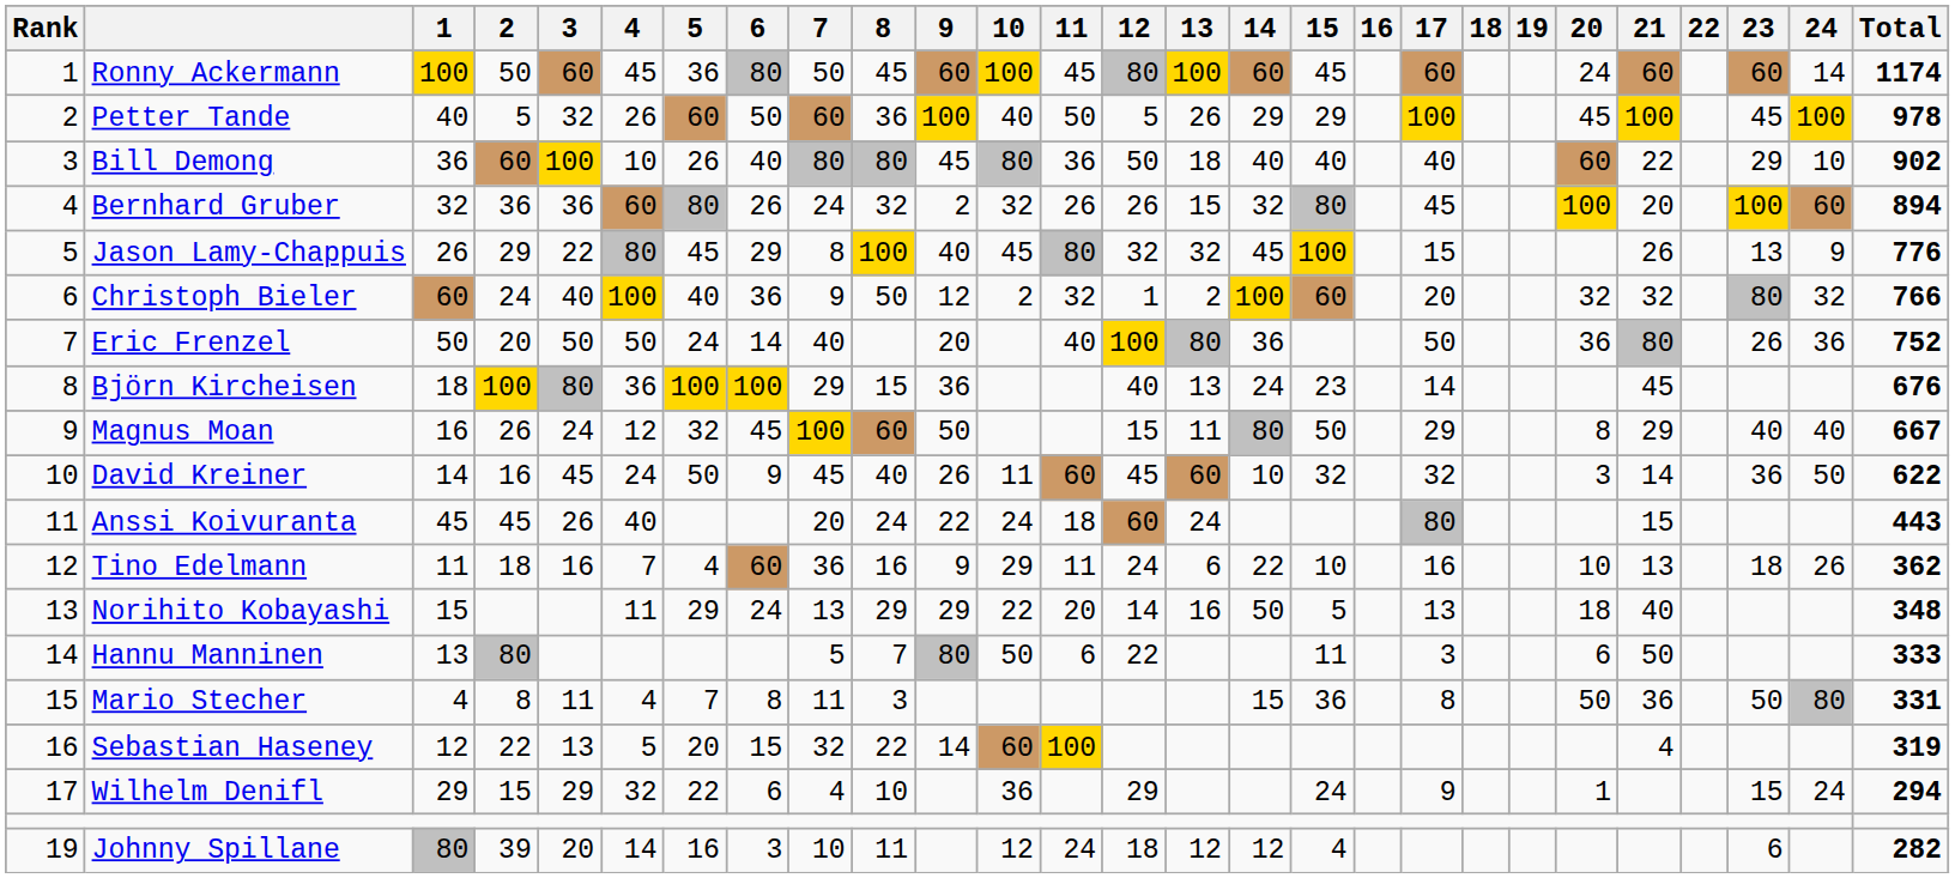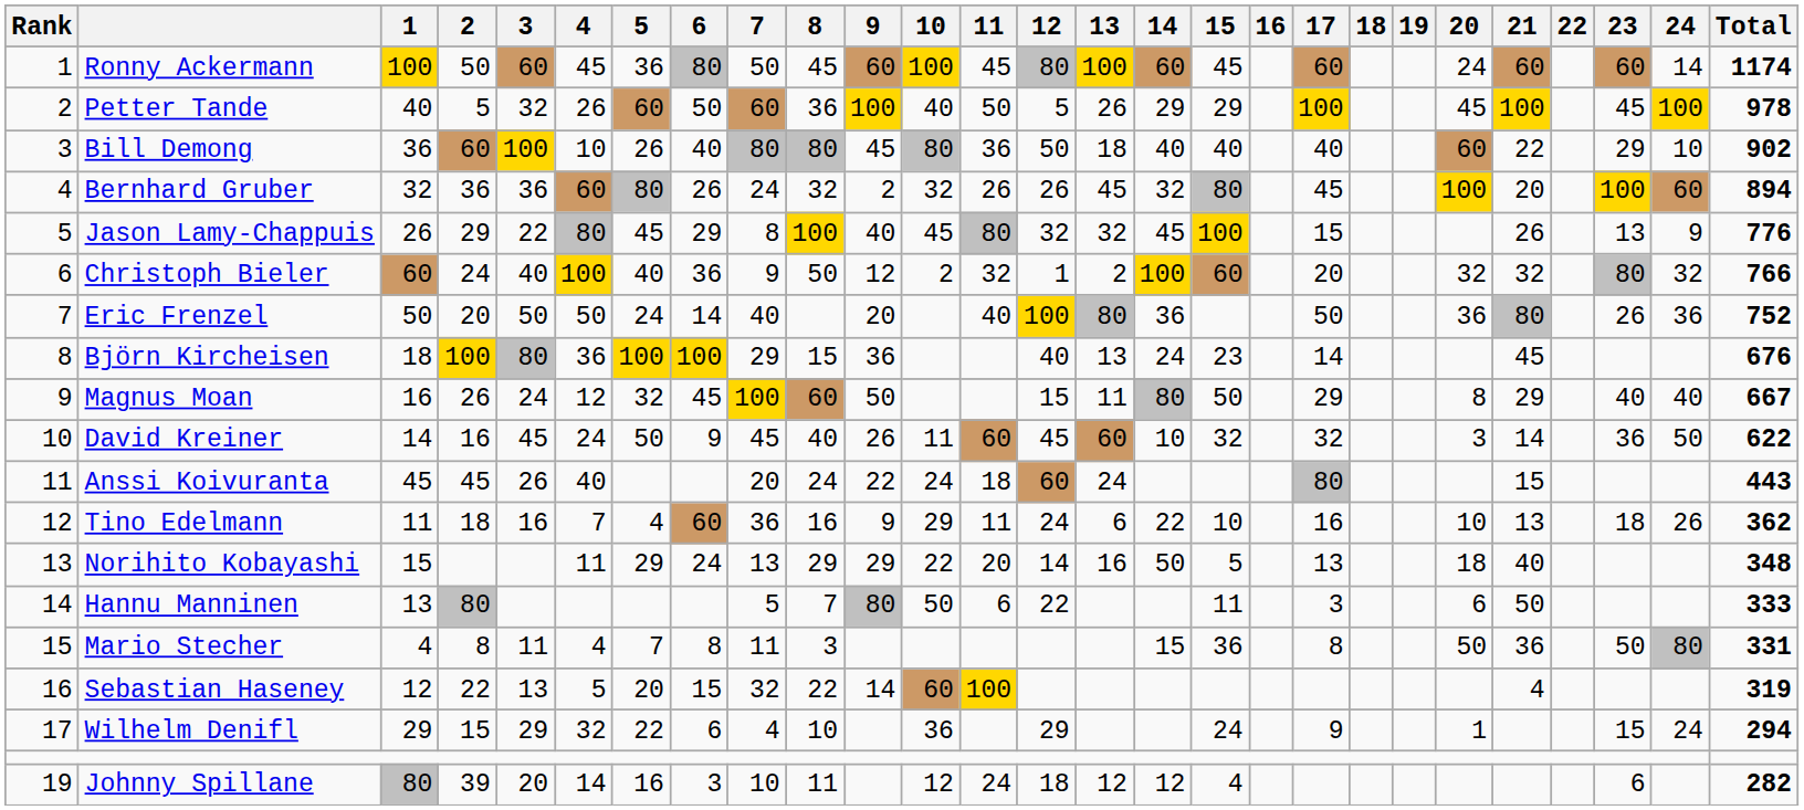Bernhard Gruber | 13: 15 -> 45
